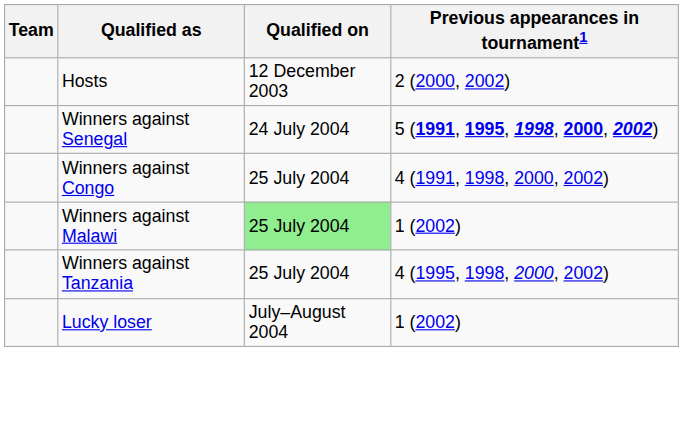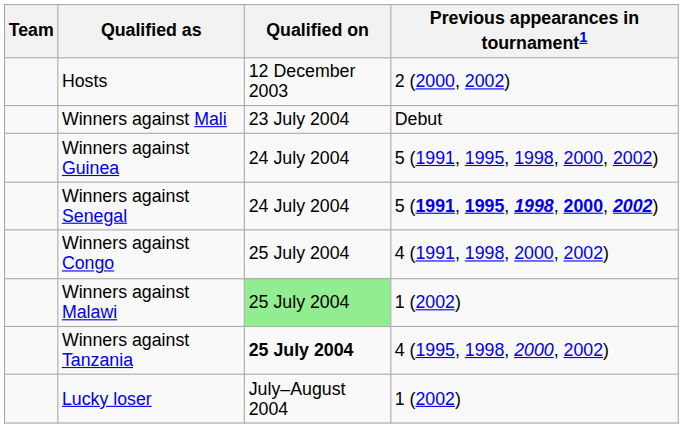+ row: Winners against Mali | 23 July 2004 | Debut
+ row: Winners against Guinea | 24 July 2004 | 5 (1991, 1995, 1998, 2000, 2002)
Winners against Tanzania | Qualified on: normal -> bold
